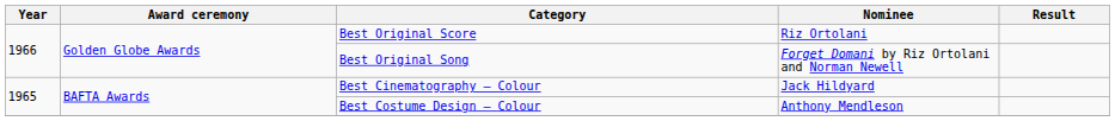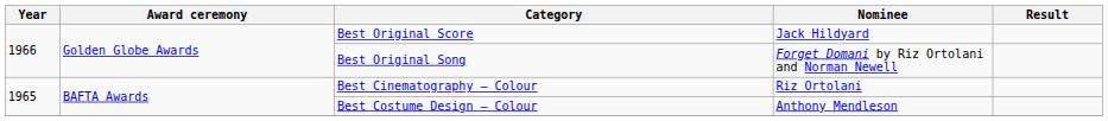Best Original Score | Nominee: Riz Ortolani -> Jack Hildyard
Best Cinematography – Colour | Nominee: Jack Hildyard -> Riz Ortolani
